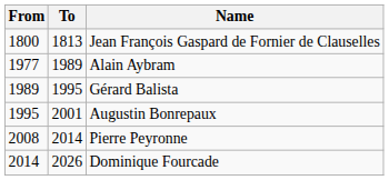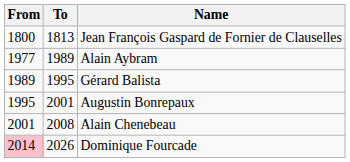+ row: 2001 | 2008 | Alain Chenebeau
- row: 2008 | 2014 | Pierre Peyronne
Dominique Fourcade | From: no background -> pink background
